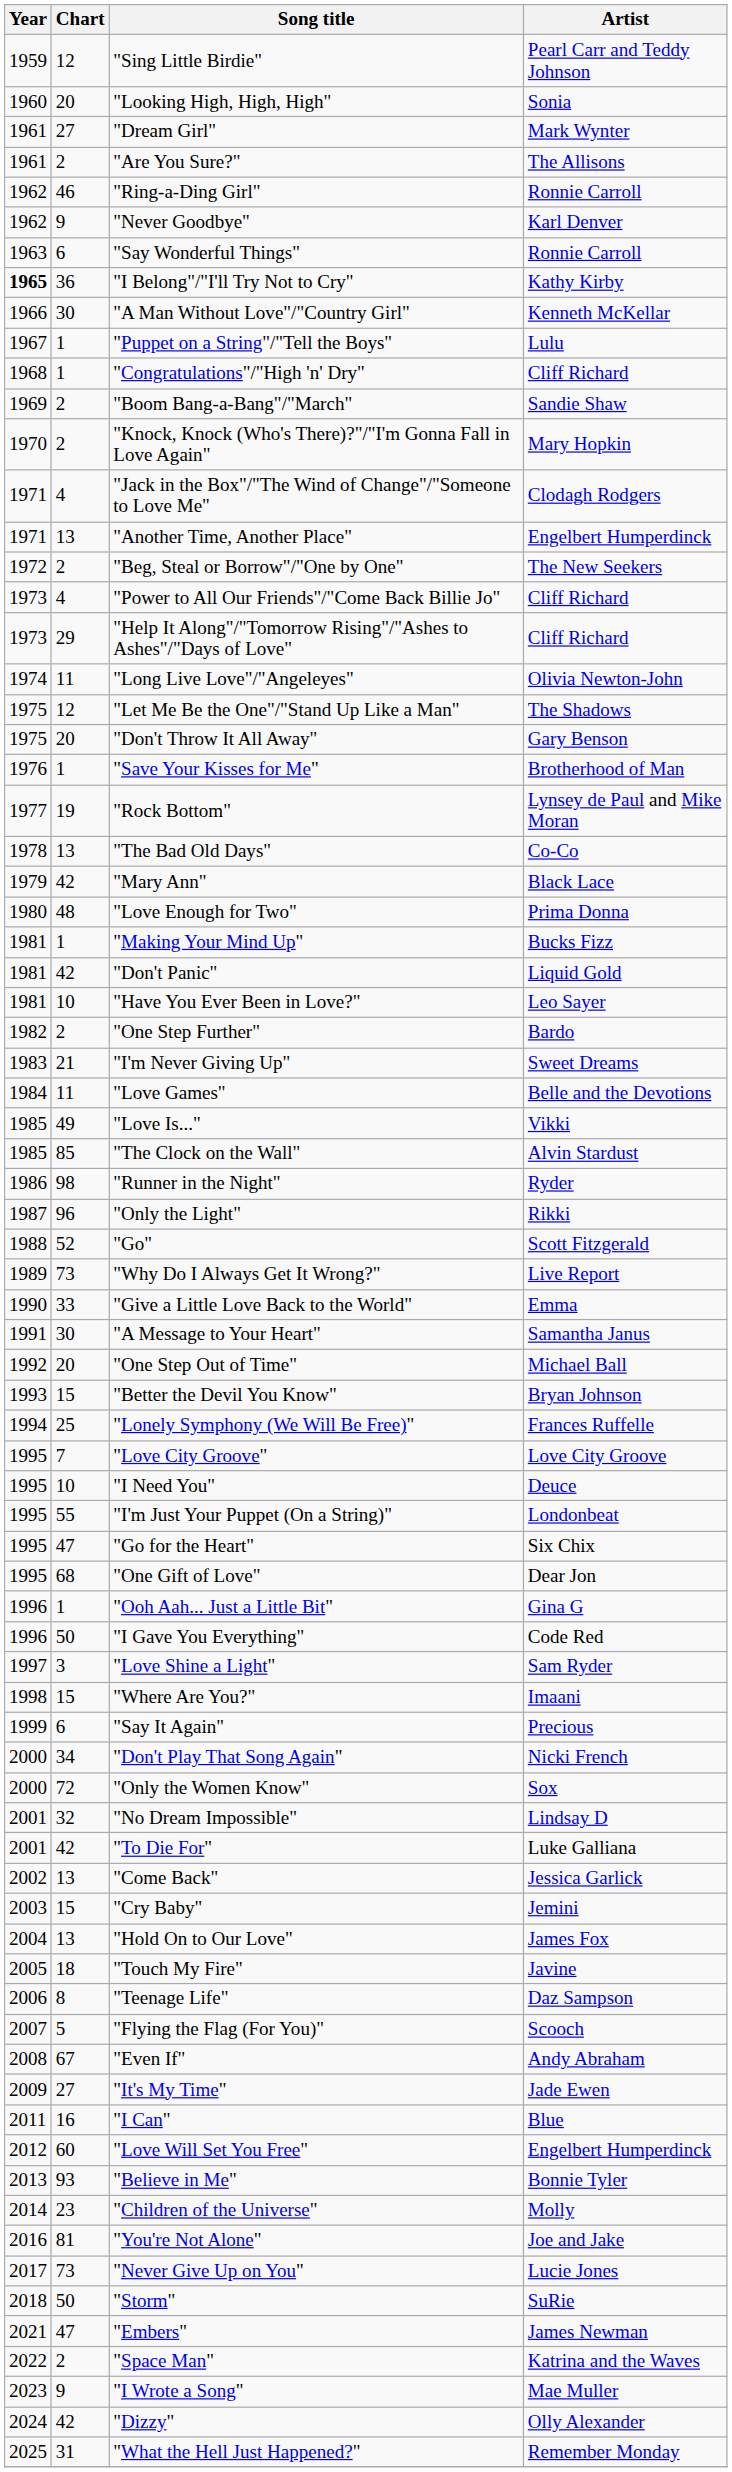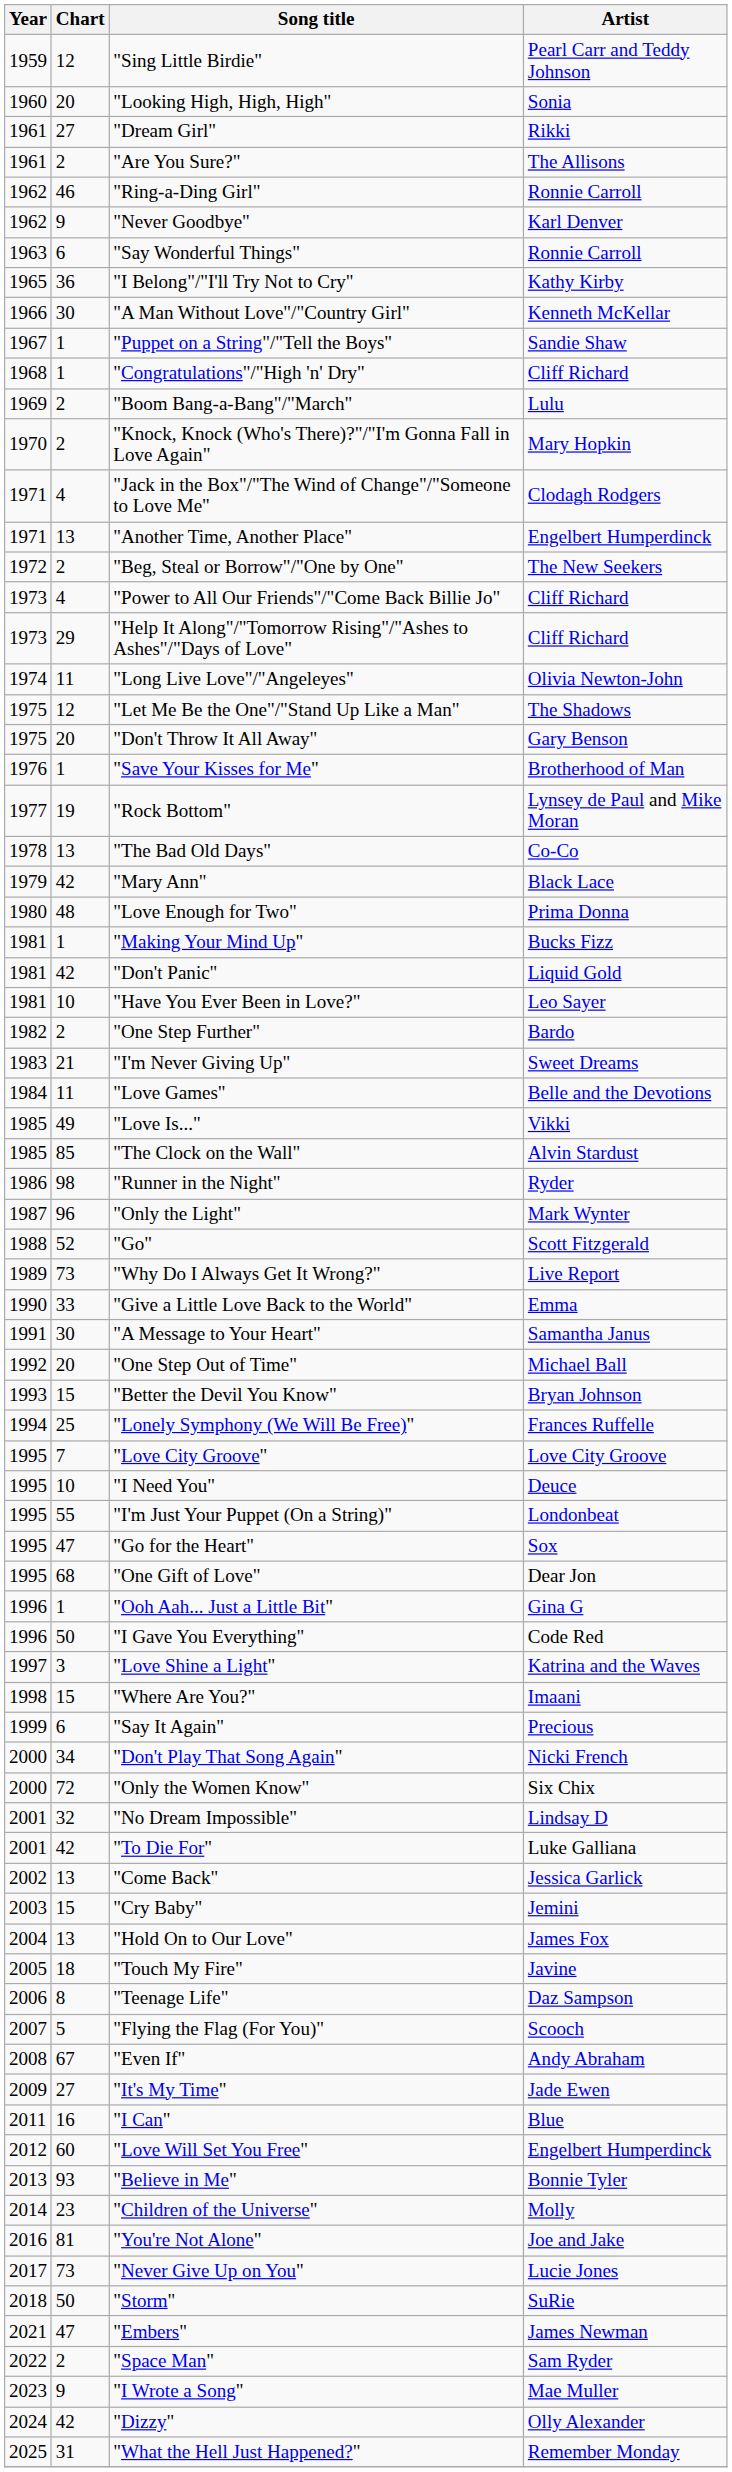"Dream Girl" | Artist: Mark Wynter -> Rikki
"I Belong"/"I'll Try Not to Cry" | Year: bold -> normal
"Puppet on a String"/"Tell the Boys" | Artist: Lulu -> Sandie Shaw
"Boom Bang-a-Bang"/"March" | Artist: Sandie Shaw -> Lulu
"Only the Light" | Artist: Rikki -> Mark Wynter
"Go for the Heart" | Artist: Six Chix -> Sox
"Love Shine a Light" | Artist: Sam Ryder -> Katrina and the Waves
"Only the Women Know" | Artist: Sox -> Six Chix
"Space Man" | Artist: Katrina and the Waves -> Sam Ryder
